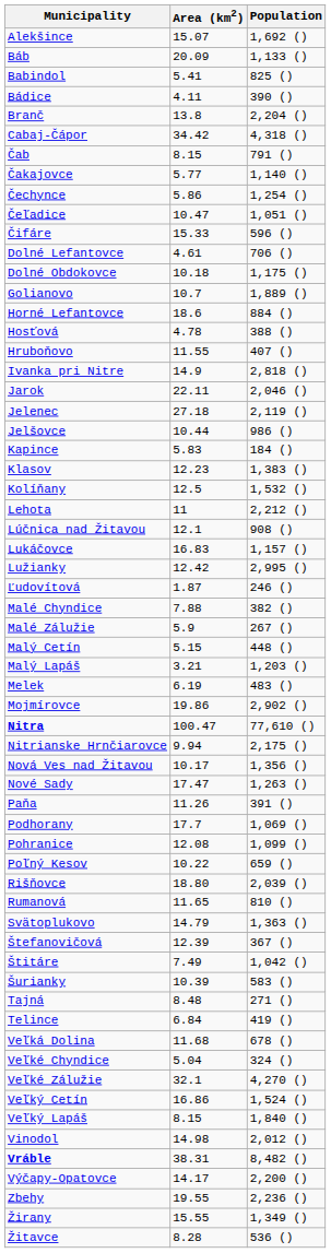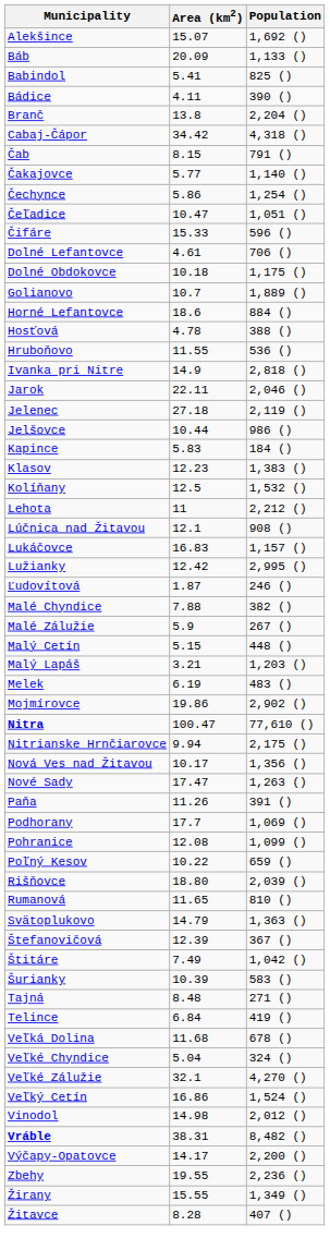Hruboňovo | Population: 407 () -> 536 ()
- row: Veľký Lapáš | 8.15 | 1,840 ()
Žitavce | Population: 536 () -> 407 ()
